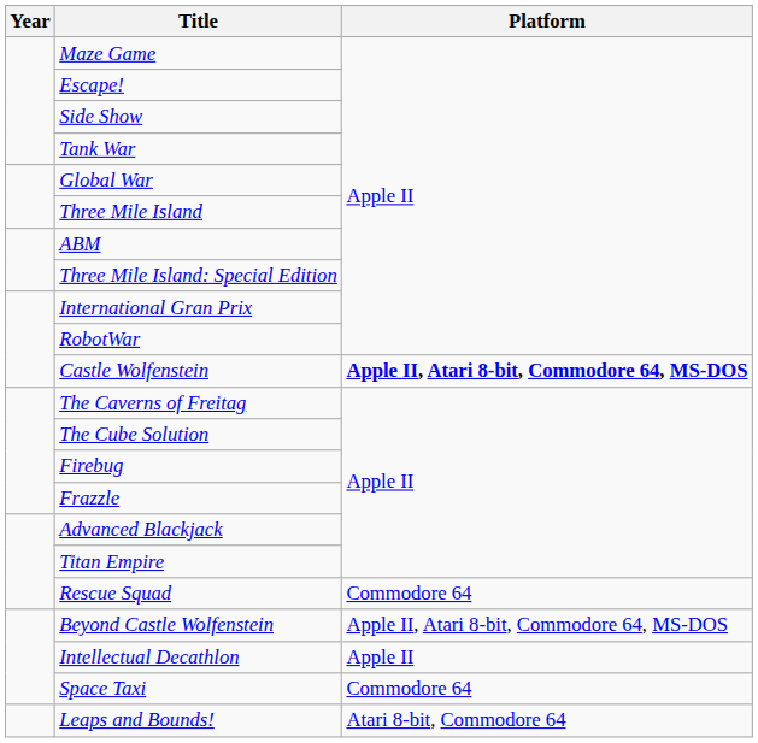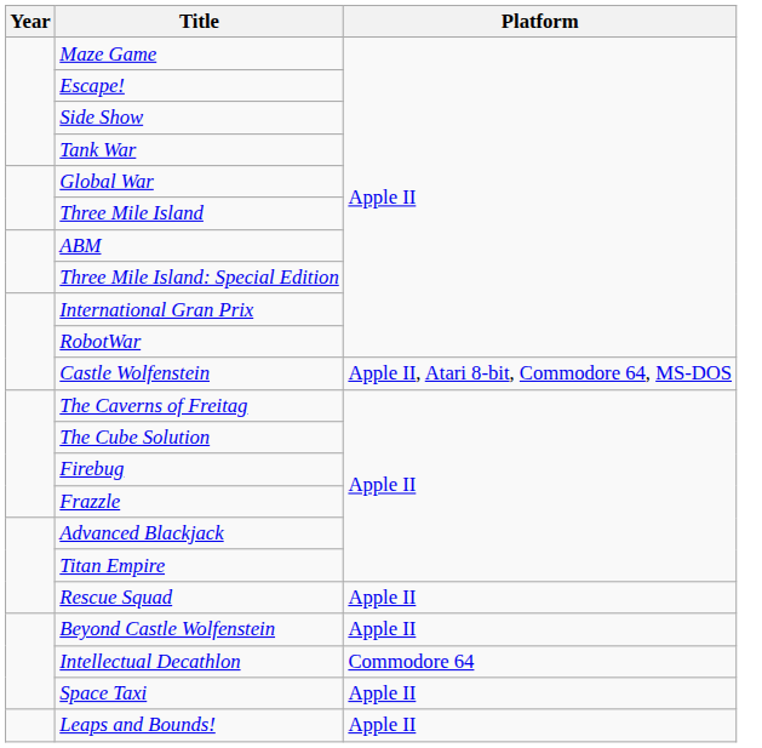Castle Wolfenstein | Platform: bold -> normal
Rescue Squad | Platform: Commodore 64 -> Apple II
Beyond Castle Wolfenstein | Platform: Apple II, Atari 8-bit, Commodore 64, MS-DOS -> Apple II
Intellectual Decathlon | Platform: Apple II -> Commodore 64
Space Taxi | Platform: Commodore 64 -> Apple II
Leaps and Bounds! | Platform: Atari 8-bit, Commodore 64 -> Apple II
